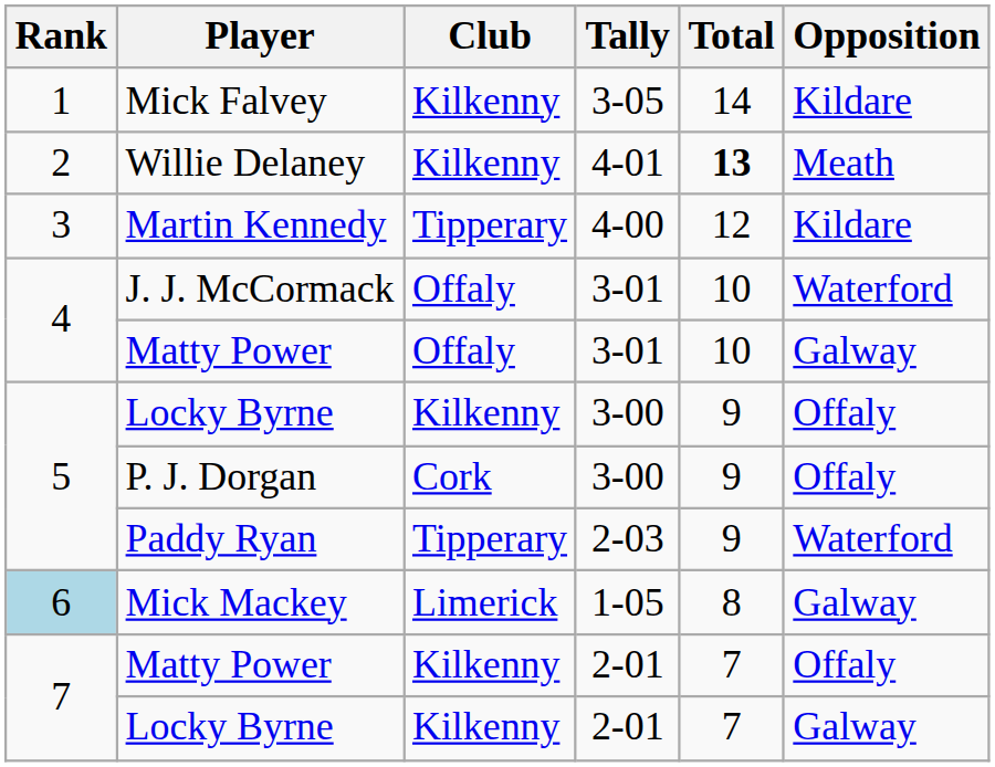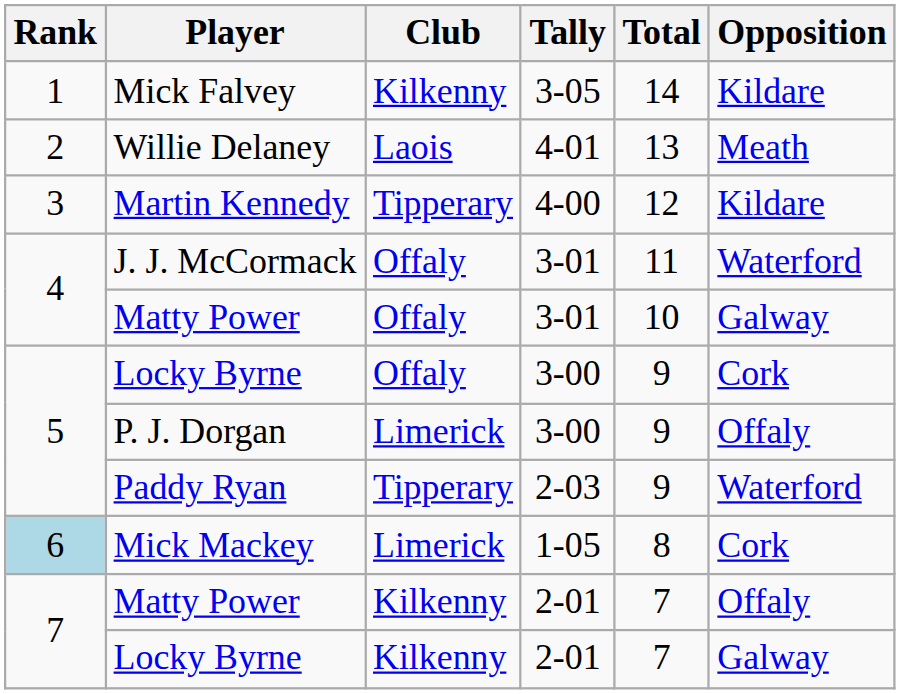Willie Delaney | Club: Kilkenny -> Laois
Willie Delaney | Total: bold -> normal
J. J. McCormack | Total: 10 -> 11
Locky Byrne / 3-00 | Club: Kilkenny -> Offaly
Locky Byrne / 3-00 | Opposition: Offaly -> Cork
P. J. Dorgan | Club: Cork -> Limerick
Mick Mackey | Opposition: Galway -> Cork
